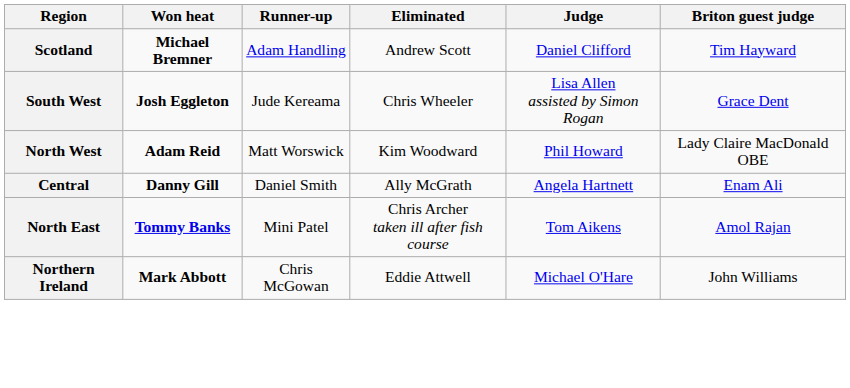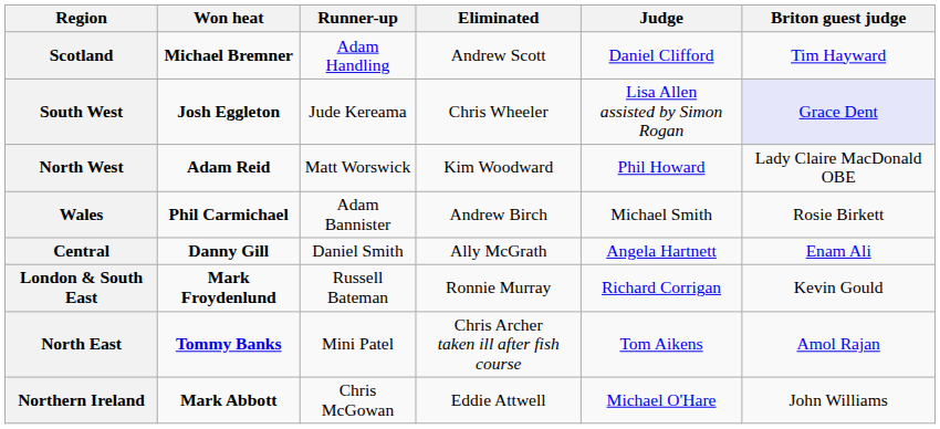South West | Briton guest judge: no background -> lavender background
+ row: Wales | Phil Carmichael | Adam Bannister | Andrew Birch | Michael Smith | Rosie Birkett
+ row: London & South East | Mark Froydenlund | Russell Bateman | Ronnie Murray | Richard Corrigan | Kevin Gould
